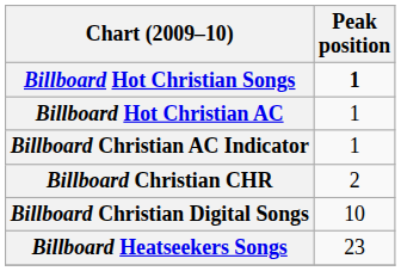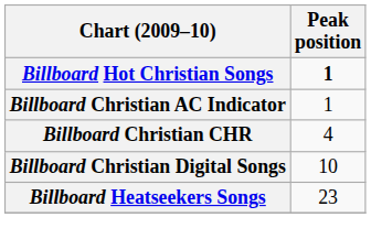- row: Billboard Hot Christian AC | 1
Billboard Christian CHR | Peak position: 2 -> 4
